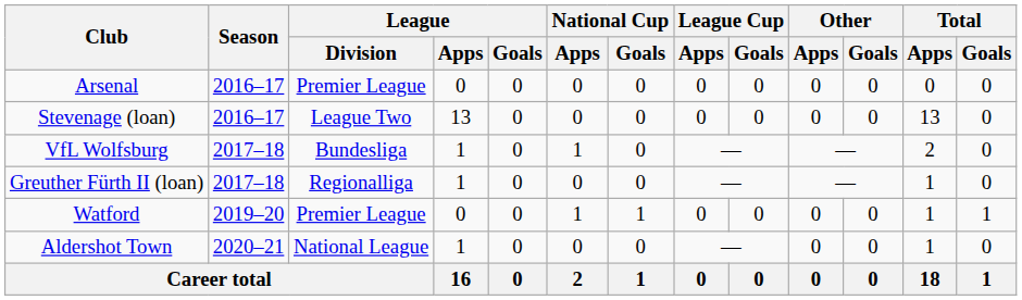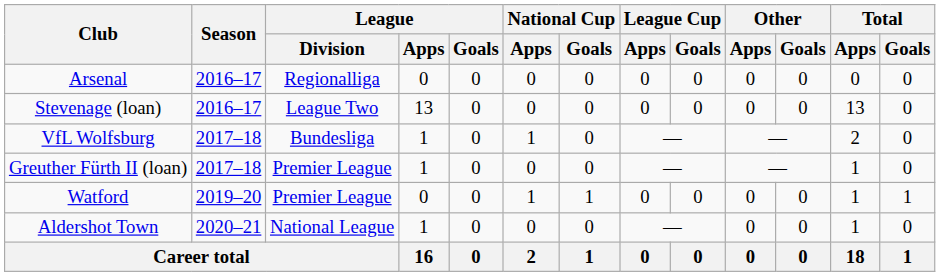Arsenal | League / Division: Premier League -> Regionalliga
Greuther Fürth II (loan) | League / Division: Regionalliga -> Premier League
